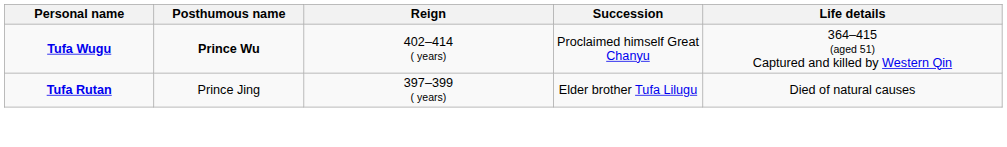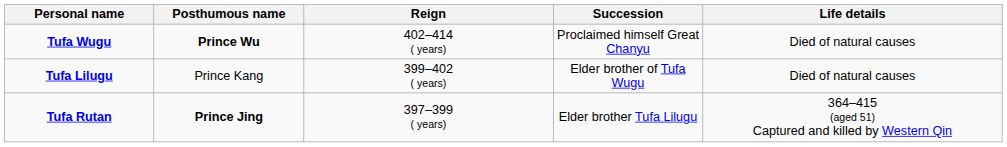Tufa Wugu | Life details: 364–415 (aged 51) Captured and killed by Western Qin -> Died of natural causes
+ row: Tufa Lilugu | Prince Kang | 399–402 ( years) | Elder brother of Tufa Wugu | Died of natural causes
Tufa Rutan | Posthumous name: normal -> bold
Tufa Rutan | Life details: Died of natural causes -> 364–415 (aged 51) Captured and killed by Western Qin
